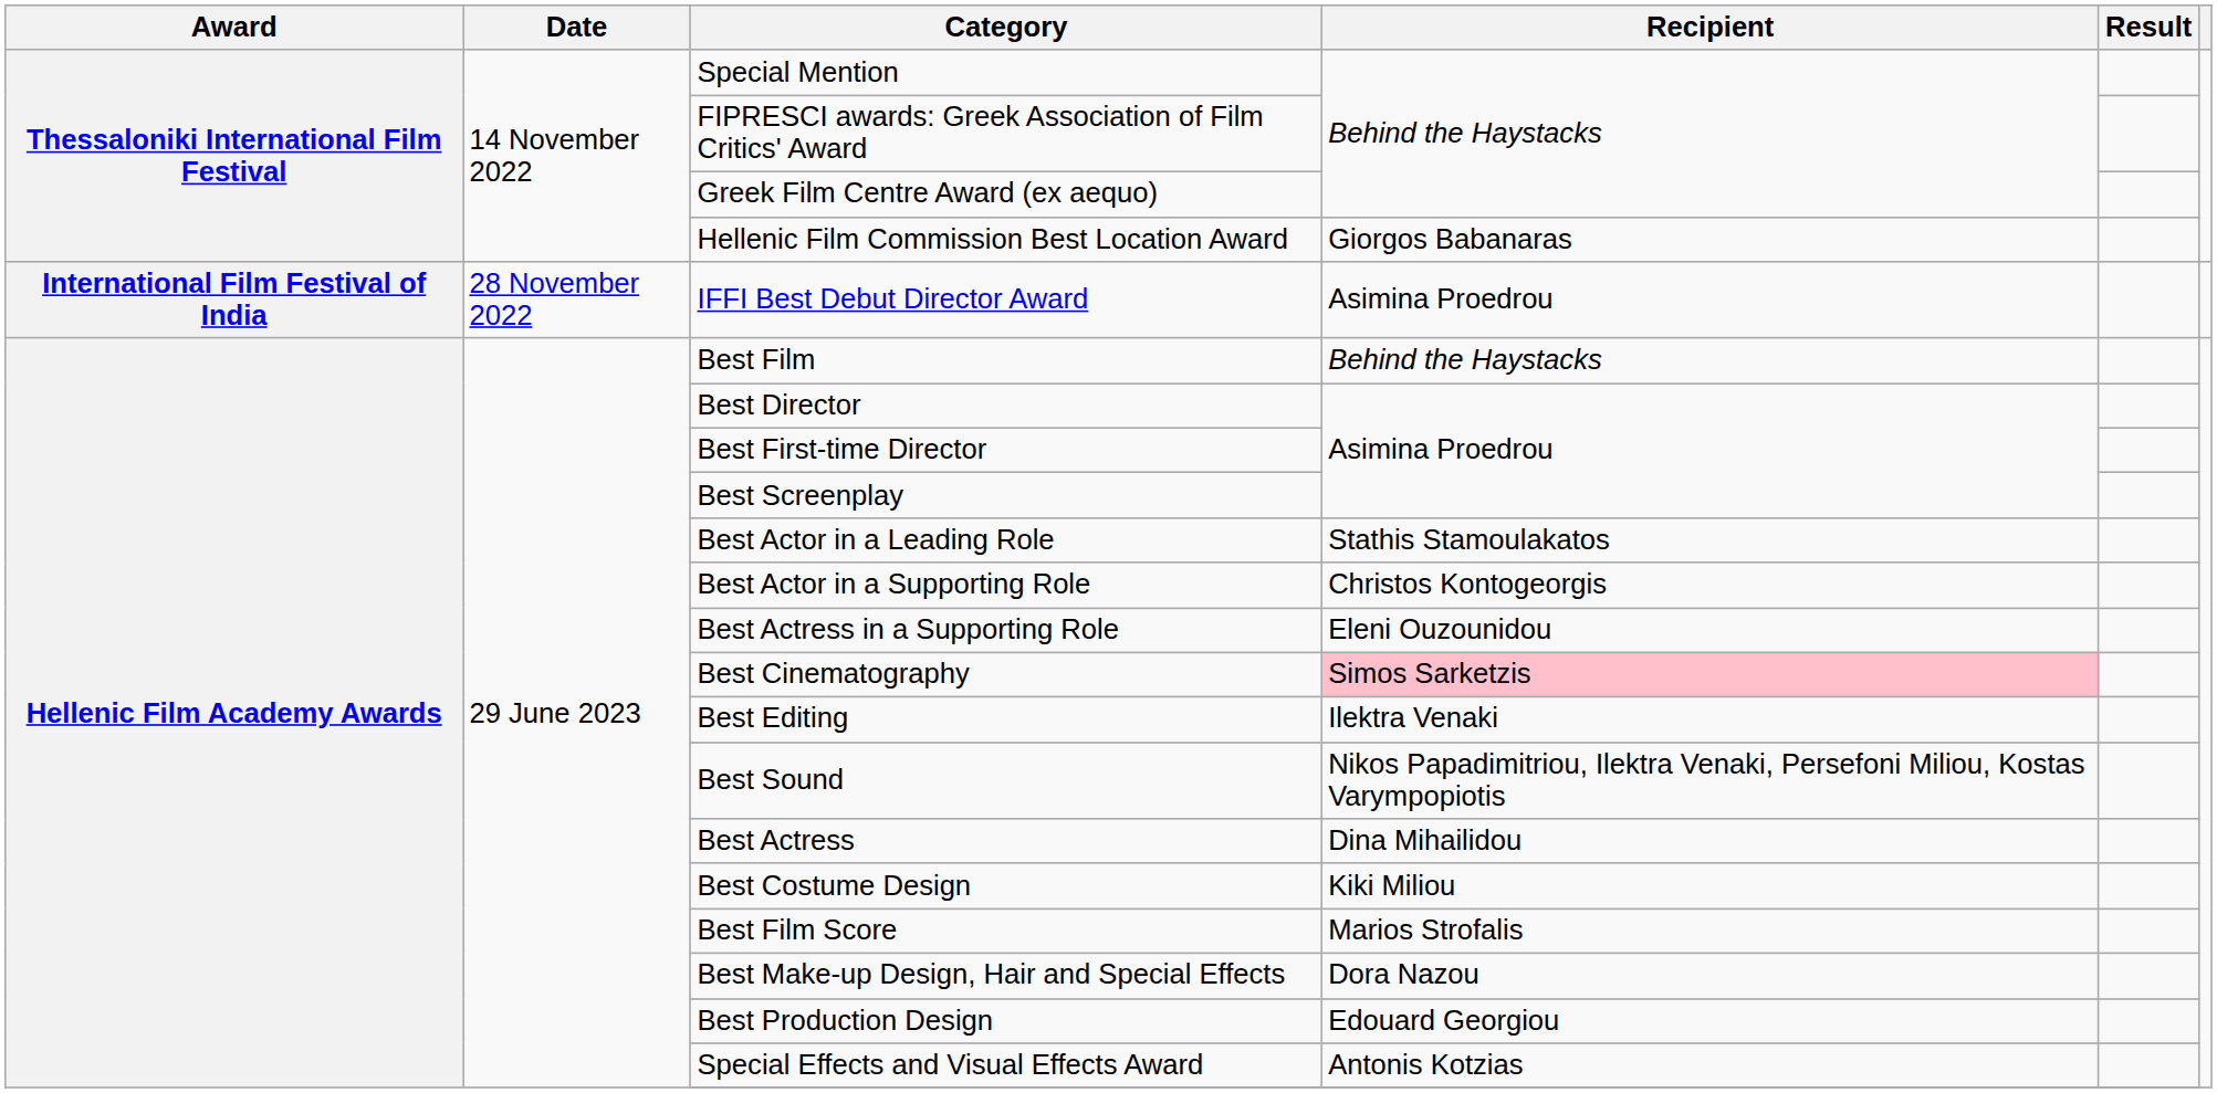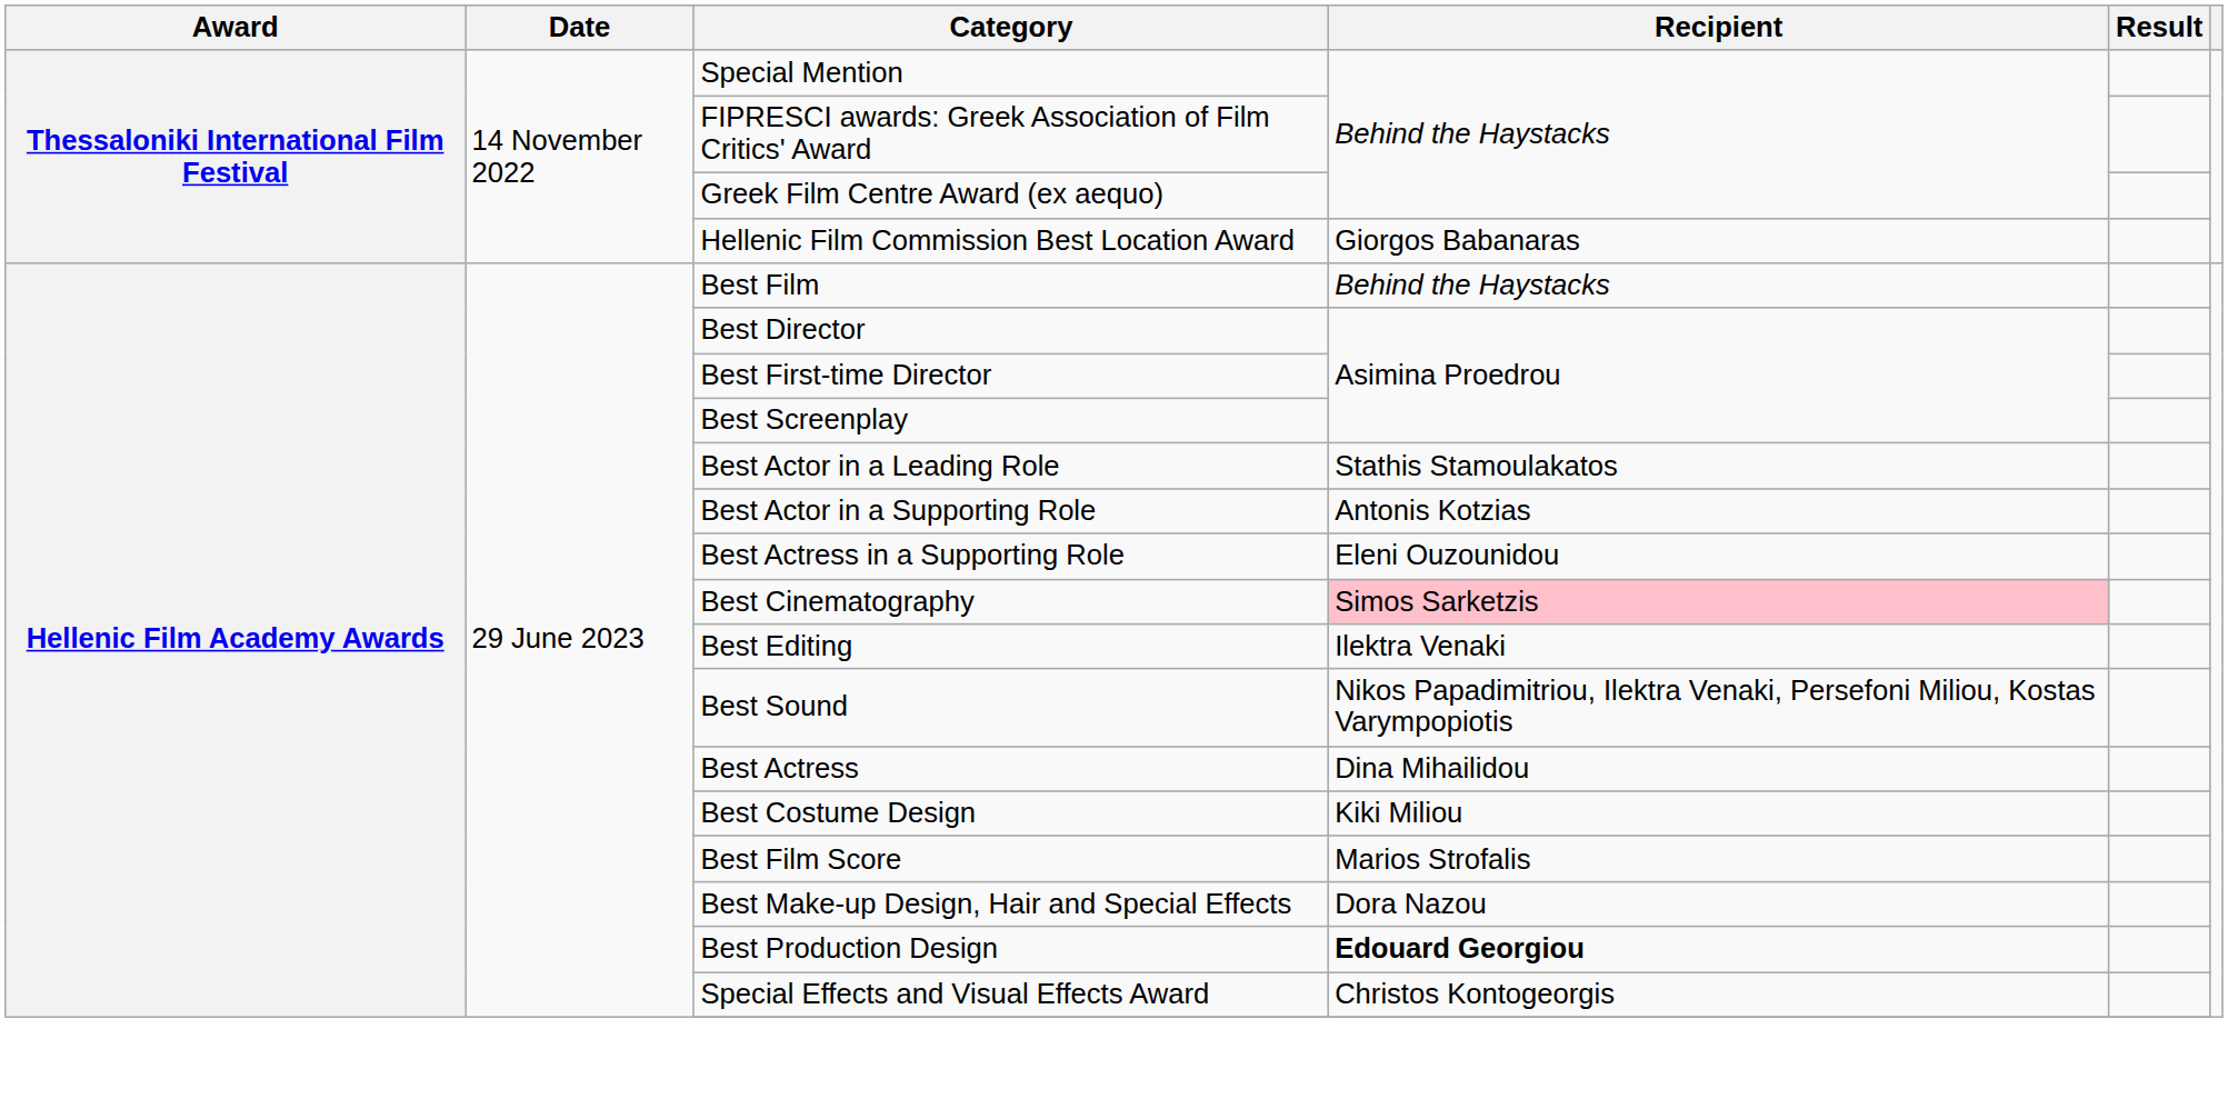- row: International Film Festival of India | 28 November 2022 | IFFI Best Debut Director Award | Asimina Proedrou
Best Actor in a Supporting Role | Recipient: Christos Kontogeorgis -> Antonis Kotzias
Best Production Design | Recipient: normal -> bold
Special Effects and Visual Effects Award | Recipient: Antonis Kotzias -> Christos Kontogeorgis
